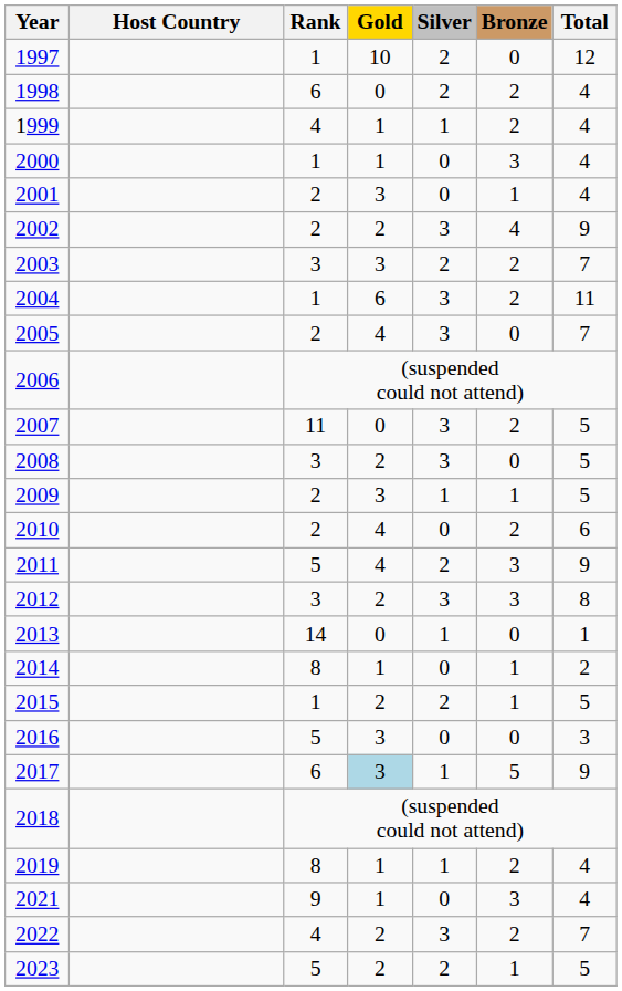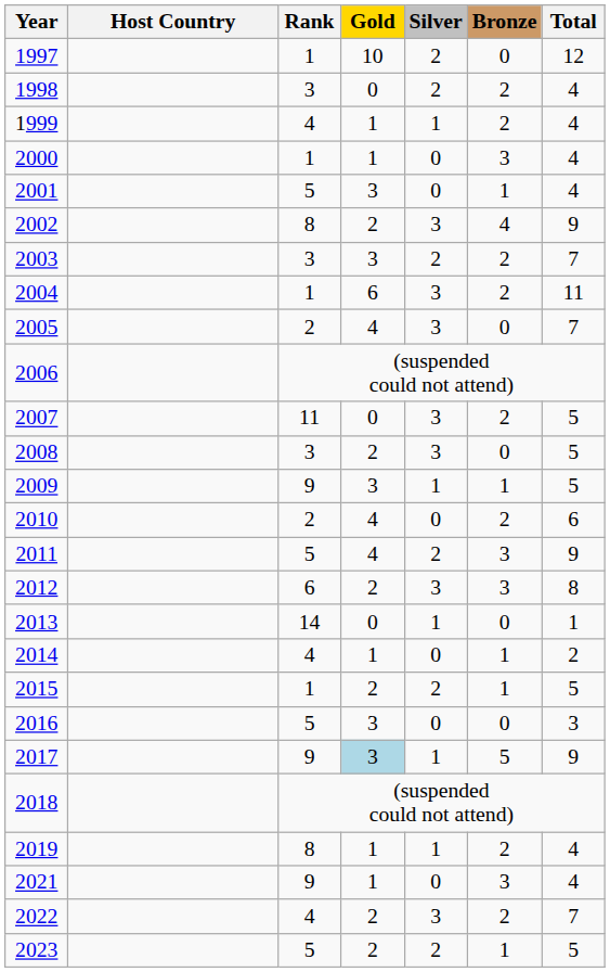1998 | Rank: 6 -> 3
2001 | Rank: 2 -> 5
2002 | Rank: 2 -> 8
2009 | Rank: 2 -> 9
2012 | Rank: 3 -> 6
2014 | Rank: 8 -> 4
2017 | Rank: 6 -> 9
